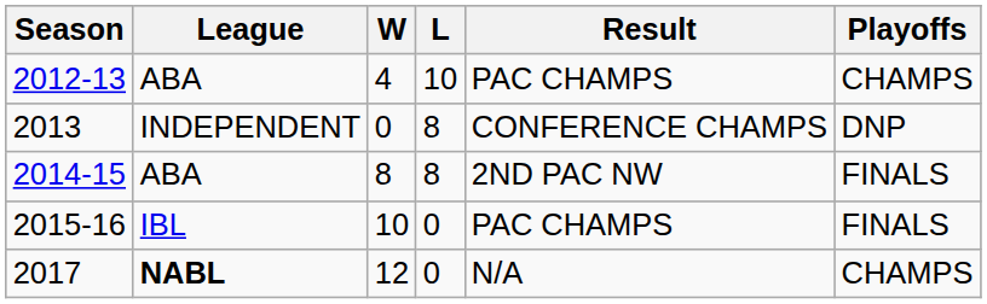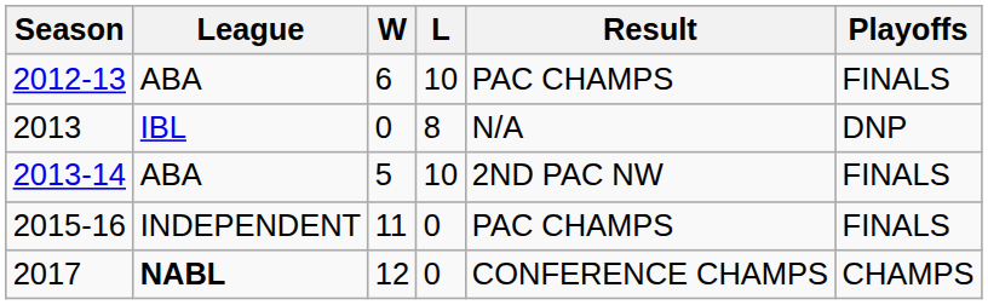2012-13 | W: 4 -> 6
2012-13 | Playoffs: CHAMPS -> FINALS
2013 | League: INDEPENDENT -> IBL
2013 | Result: CONFERENCE CHAMPS -> N/A
+ row: 2013-14 | ABA | 5 | 10 | 2ND PAC NW | FINALS
- row: 2014-15 | ABA | 8 | 8 | 2ND PAC NW | FINALS
2015-16 | League: IBL -> INDEPENDENT
2015-16 | W: 10 -> 11
2017 | Result: N/A -> CONFERENCE CHAMPS
